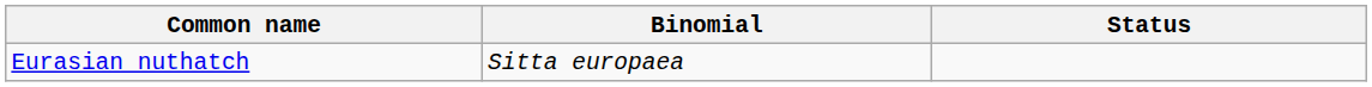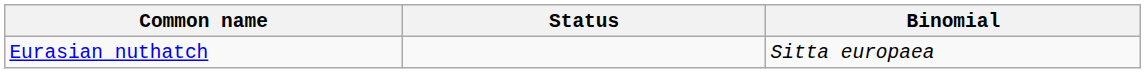columns swapped: Binomial <-> Status
